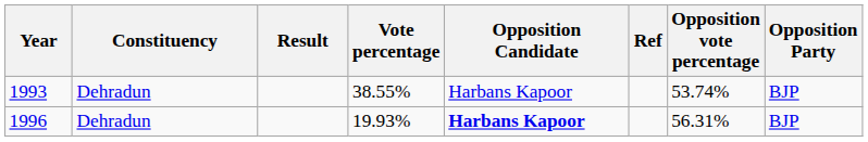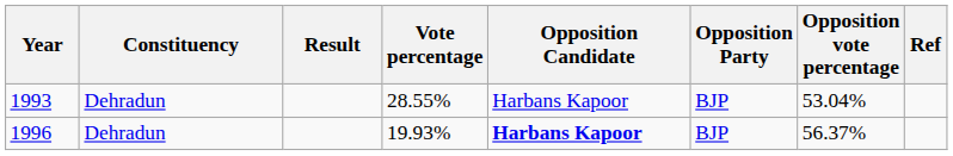columns swapped: Opposition Party <-> Ref
1993 | Vote percentage: 38.55% -> 28.55%
1993 | Opposition vote percentage: 53.74% -> 53.04%
1996 | Opposition vote percentage: 56.31% -> 56.37%
